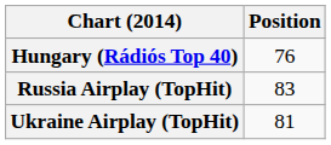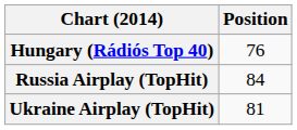Russia Airplay (TopHit) | Position: 83 -> 84
